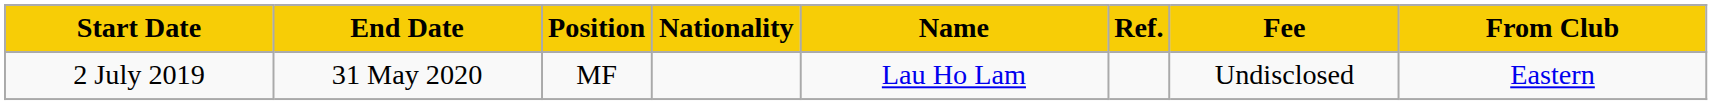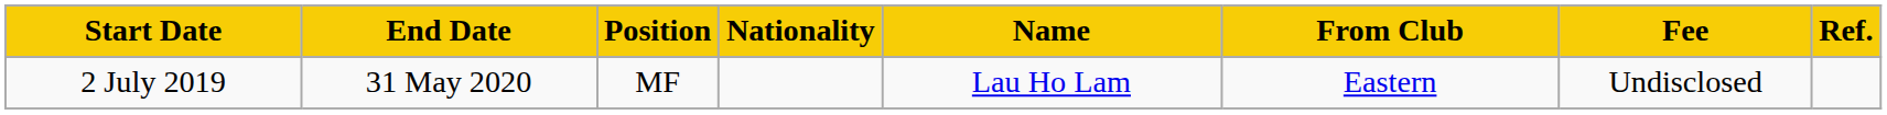columns swapped: From Club <-> Ref.
